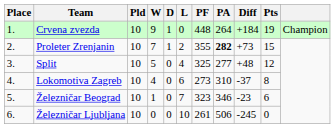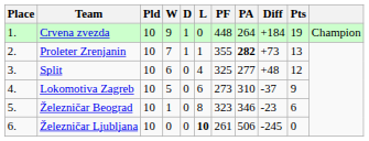Proleter Zrenjanin | L: 2 -> 1
Proleter Zrenjanin | Pts: 15 -> 13
Split | W: 5 -> 6
Lokomotiva Zagreb | W: 4 -> 5
Lokomotiva Zagreb | Pts: 8 -> 9
Železničar Beograd | L: 7 -> 8
Železničar Ljubljana | L: normal -> bold
